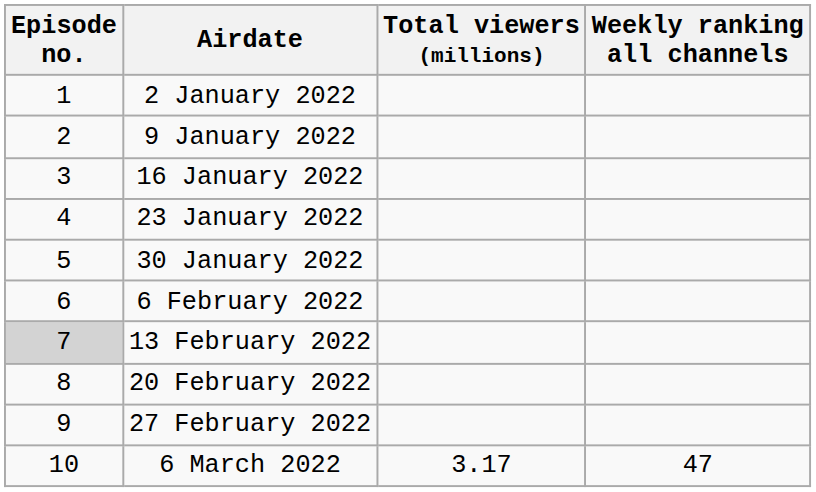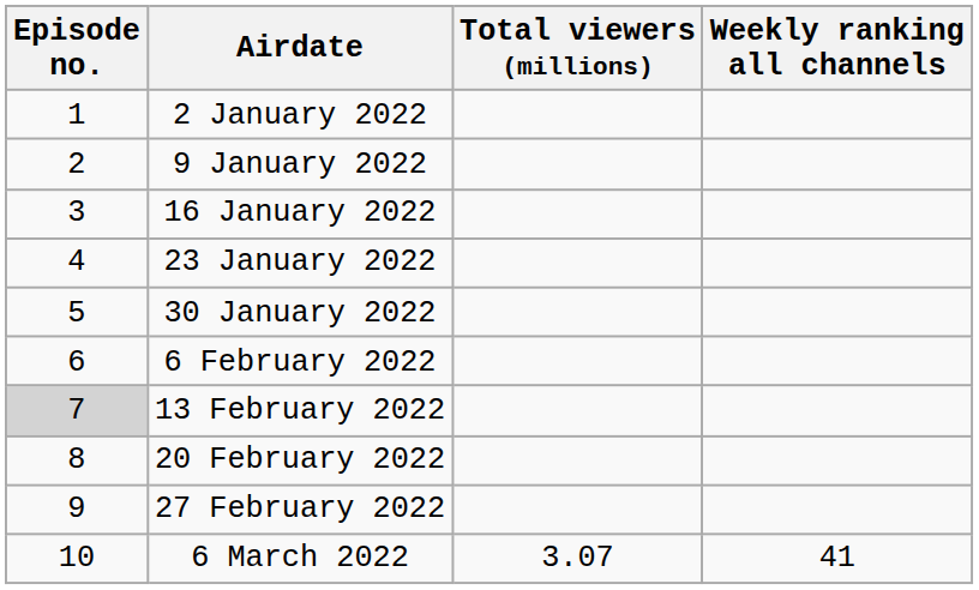6 March 2022 | Total viewers (millions): 3.17 -> 3.07
6 March 2022 | Weekly ranking all channels: 47 -> 41
